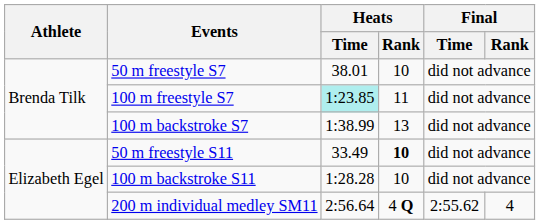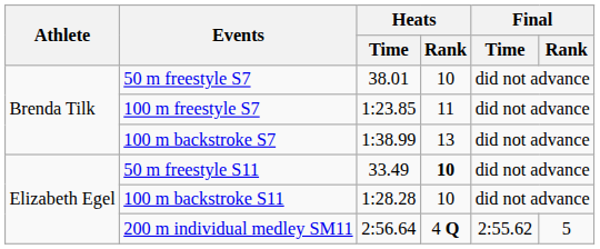100 m freestyle S7 | Heats / Time: paleturquoise background -> no background
200 m individual medley SM11 | Final / Rank: 4 -> 5
